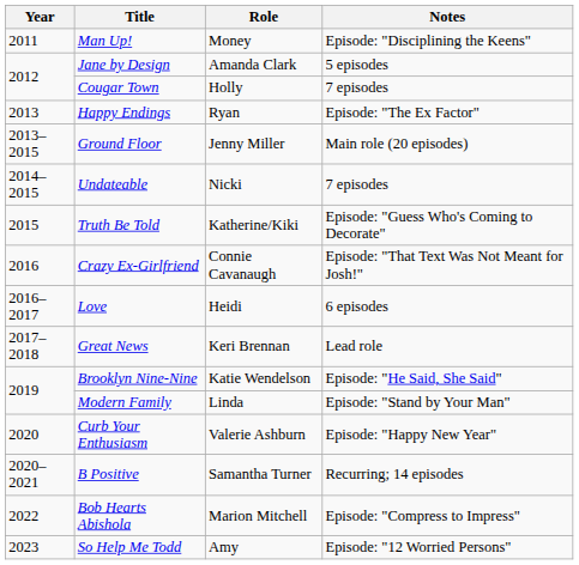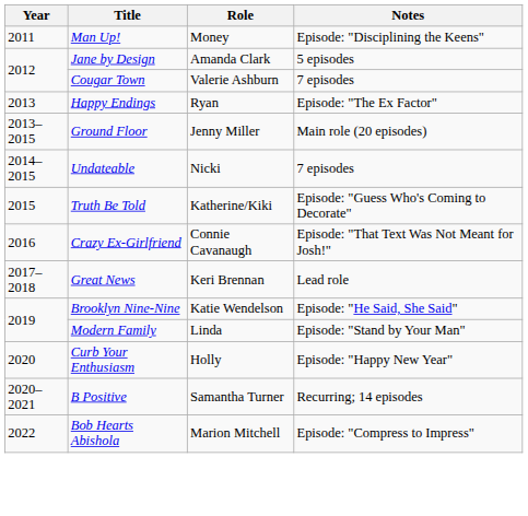Cougar Town | Role: Holly -> Valerie Ashburn
- row: 2016–2017 | Love | Heidi | 6 episodes
Curb Your Enthusiasm | Role: Valerie Ashburn -> Holly
- row: 2023 | So Help Me Todd | Amy | Episode: "12 Worried Persons"
